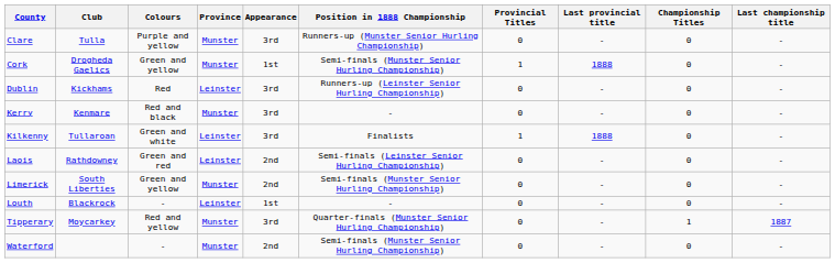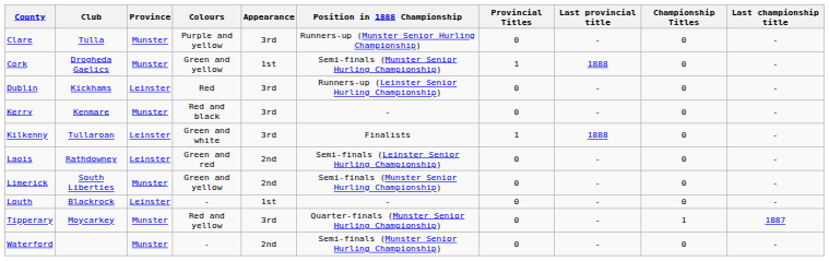columns swapped: Province <-> Colours
